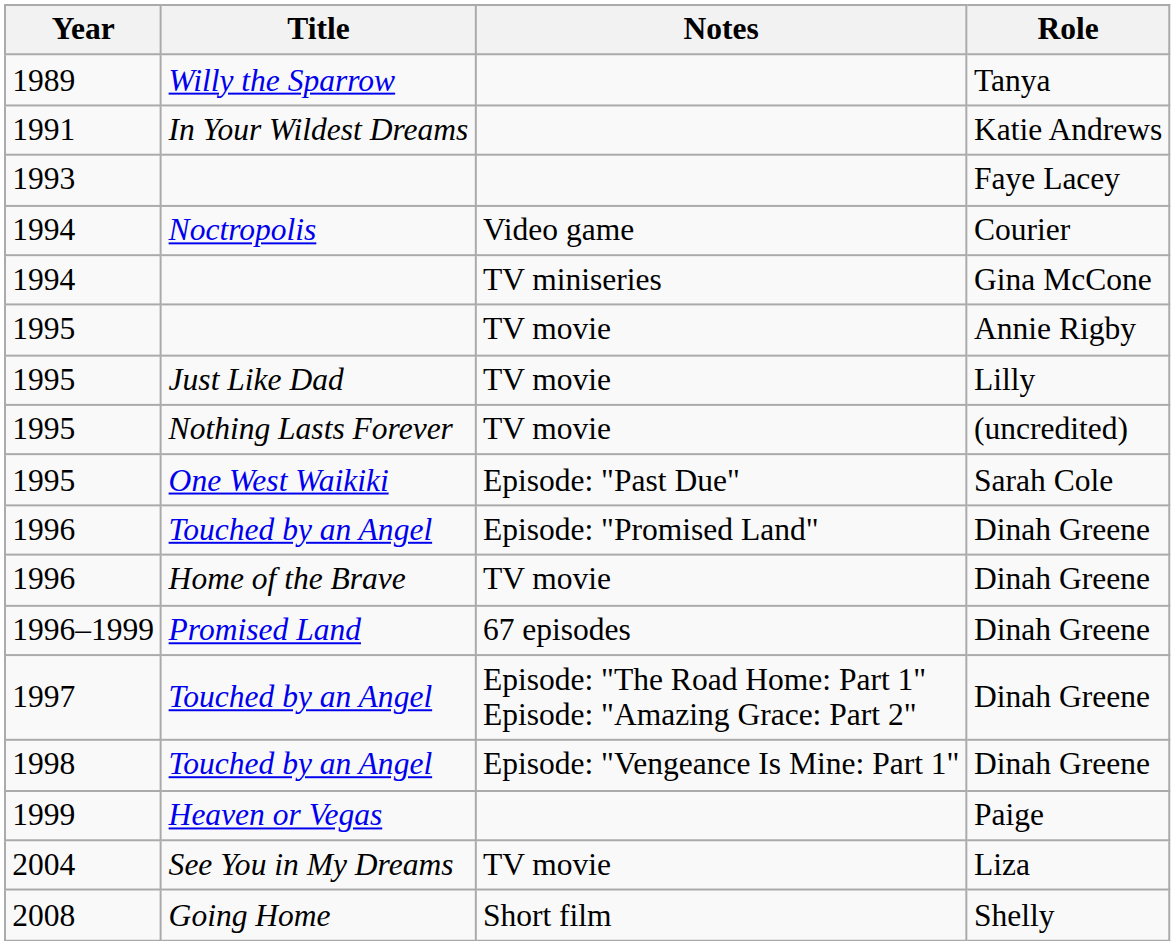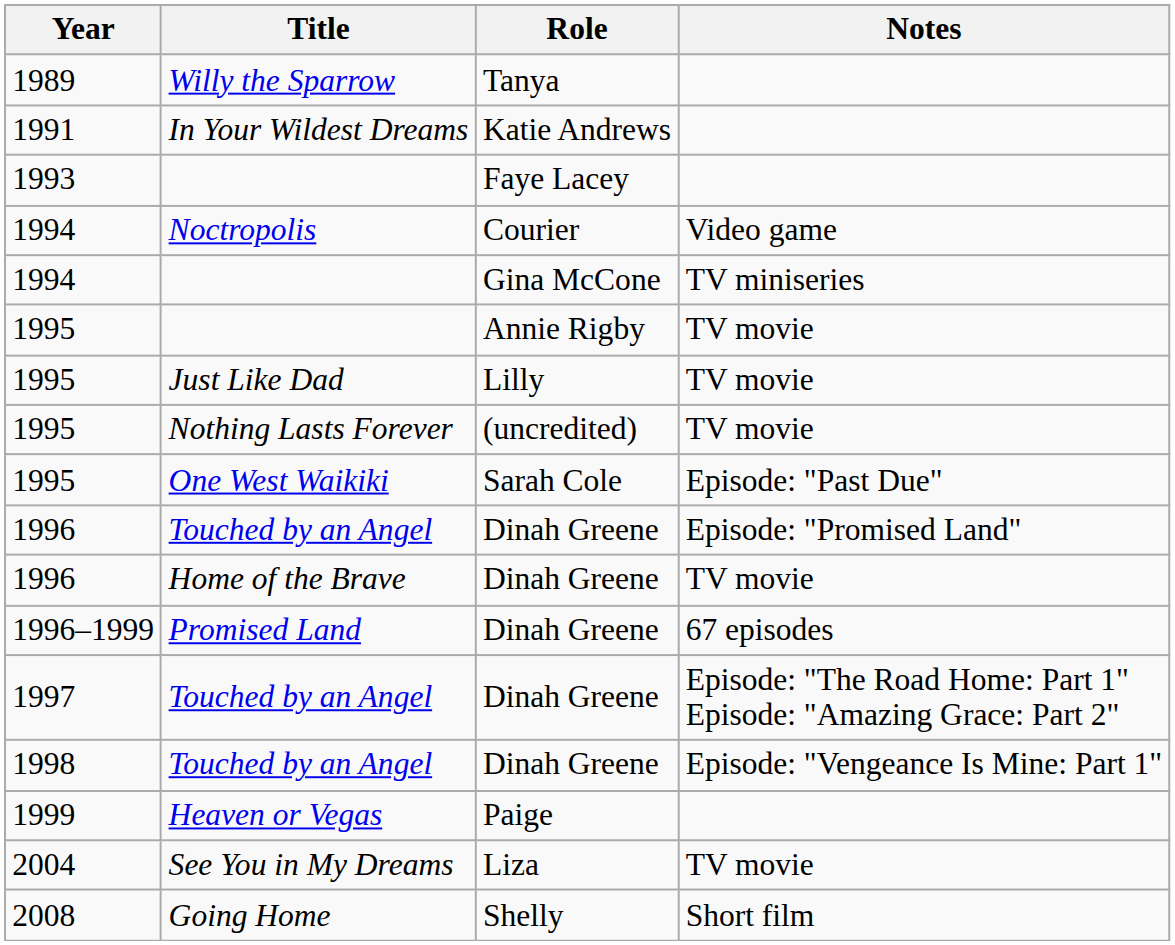columns swapped: Role <-> Notes
